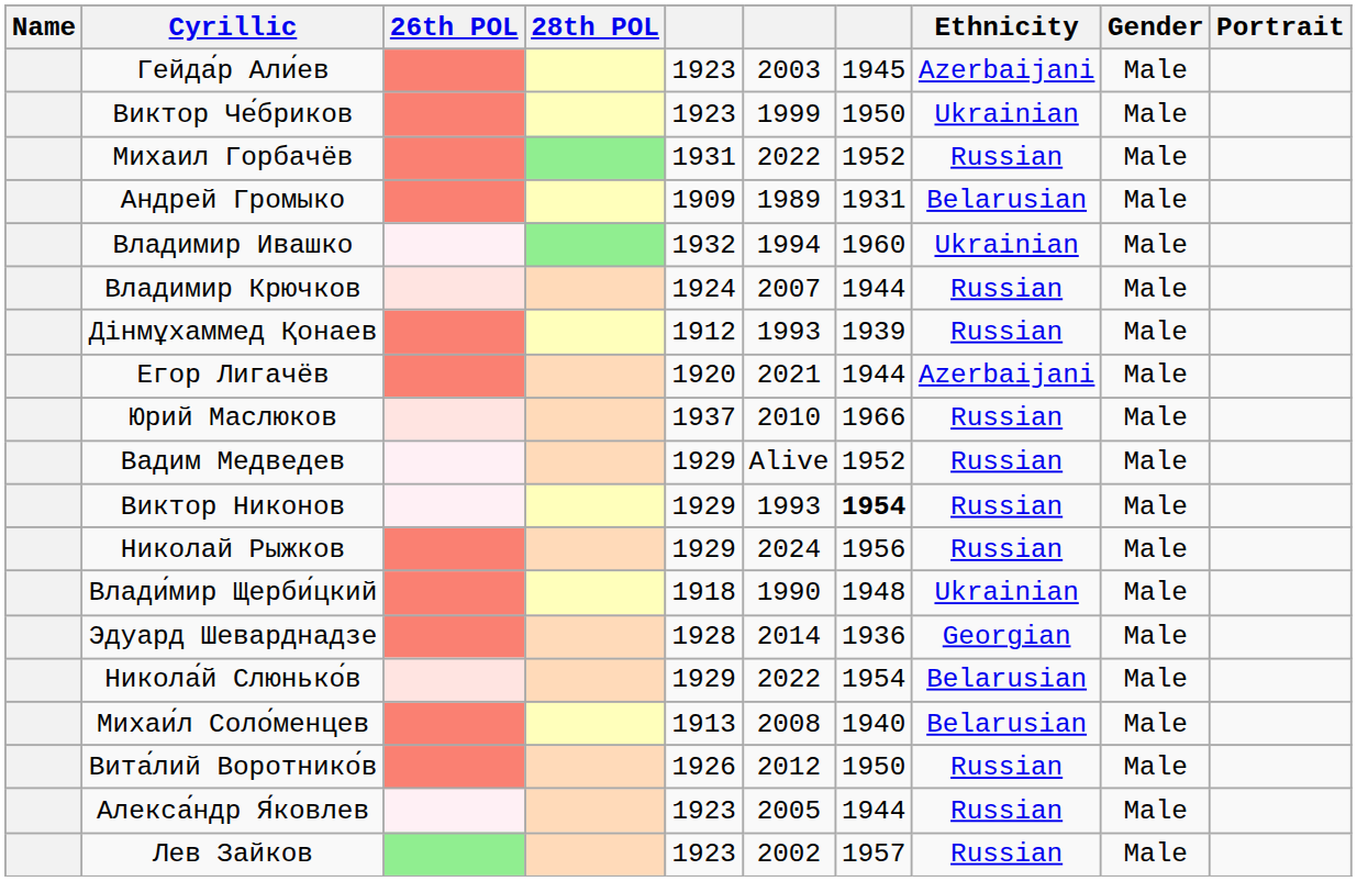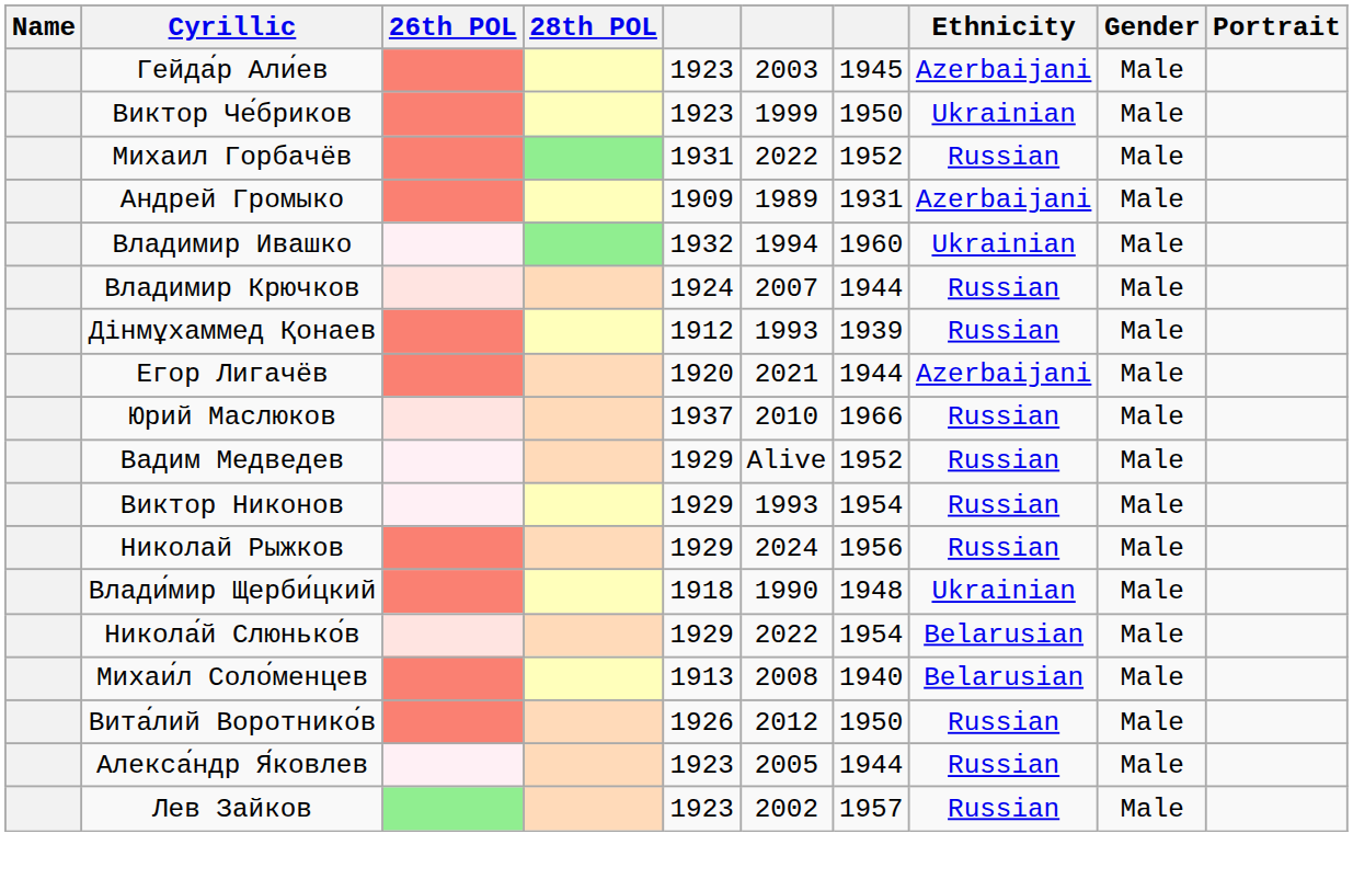Андрей Громыко | Ethnicity: Belarusian -> Azerbaijani
Виктор Никонов | column 7: bold -> normal
- row: Эдуард Шеварднадзе | 1928 | 2014 | 1936 | Georgian | Male
